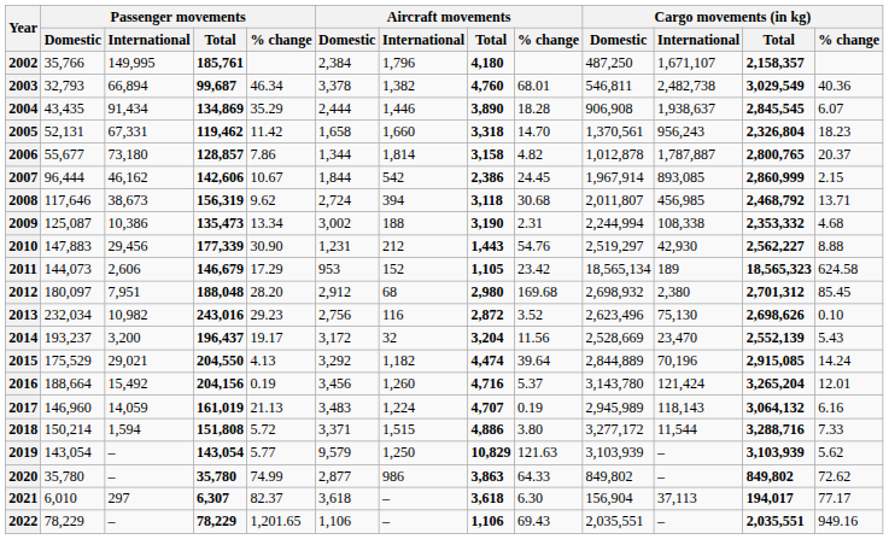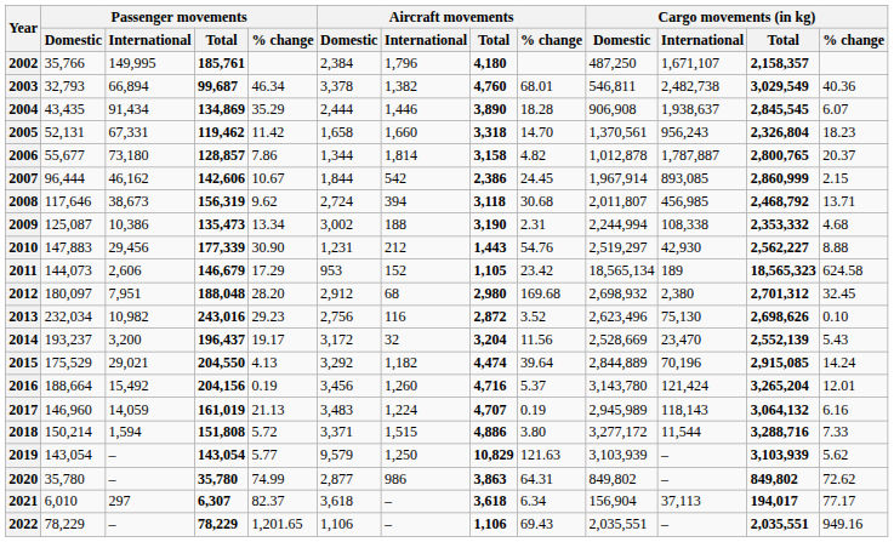2012 | Cargo movements (in kg) / % change: 85.45 -> 32.45
2020 | Aircraft movements / % change: 64.33 -> 64.31
2021 | Aircraft movements / % change: 6.30 -> 6.34
